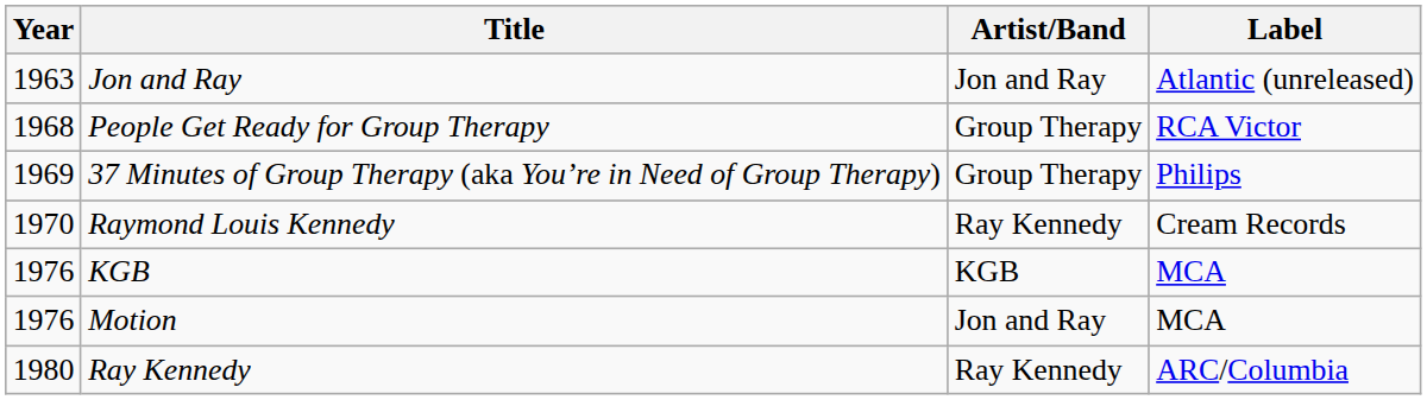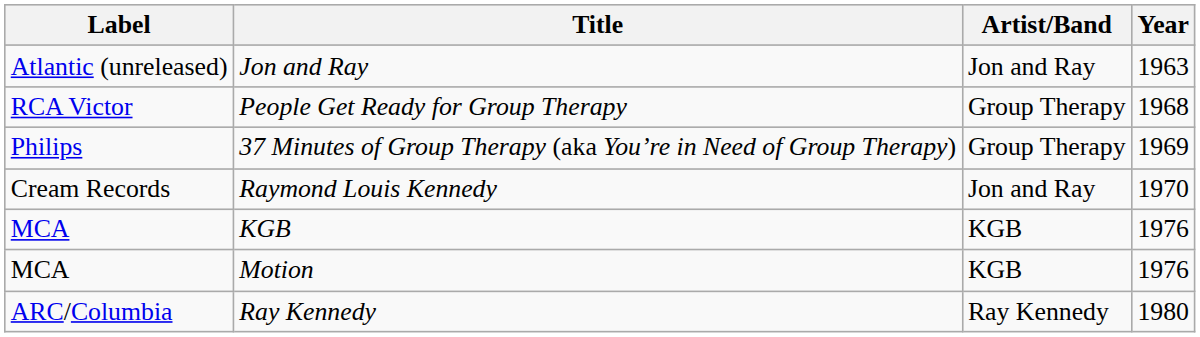columns swapped: Year <-> Label
Raymond Louis Kennedy | Artist/Band: Ray Kennedy -> Jon and Ray
Motion | Artist/Band: Jon and Ray -> KGB
